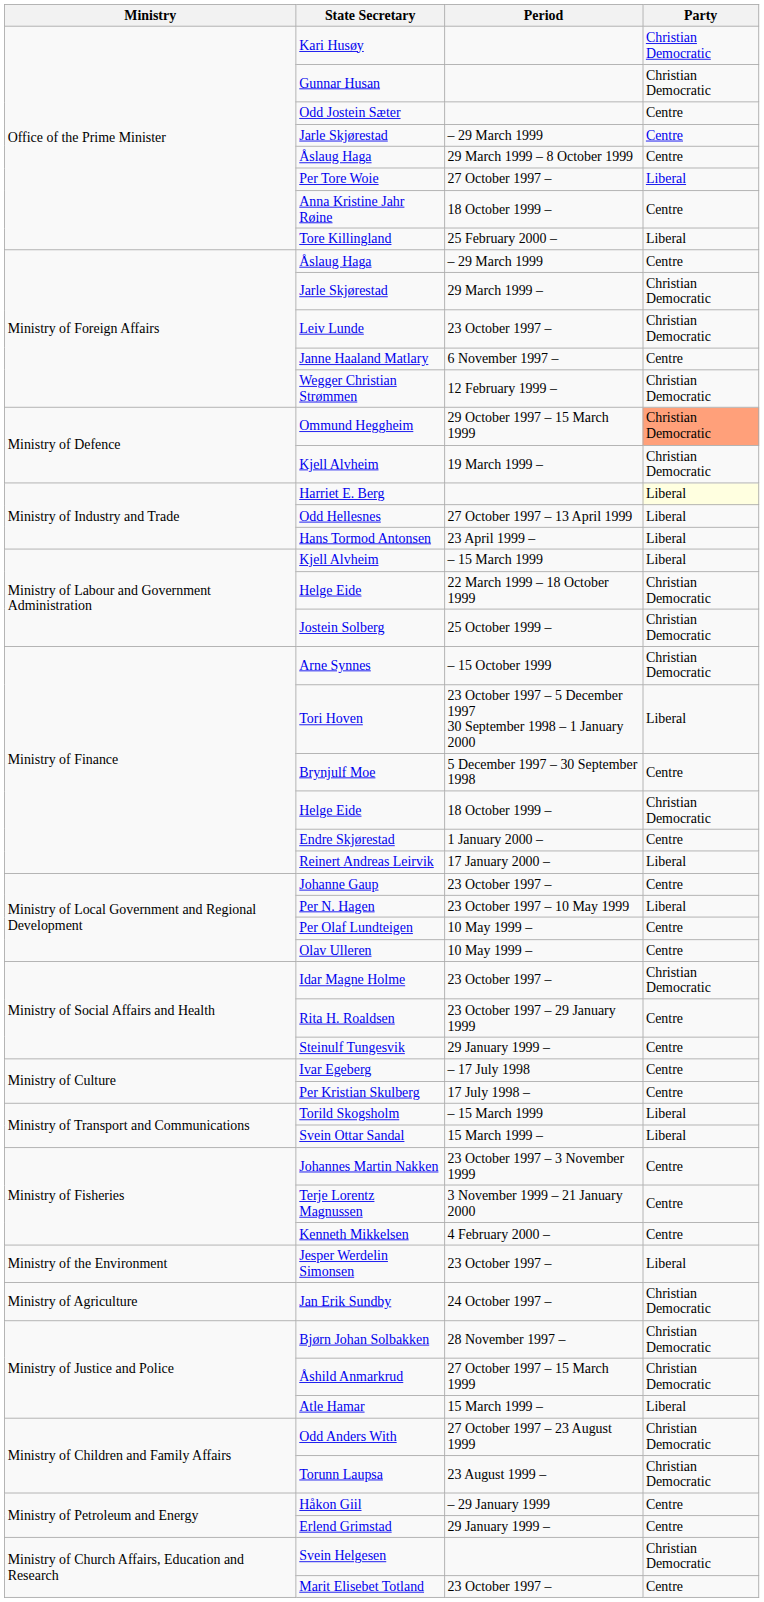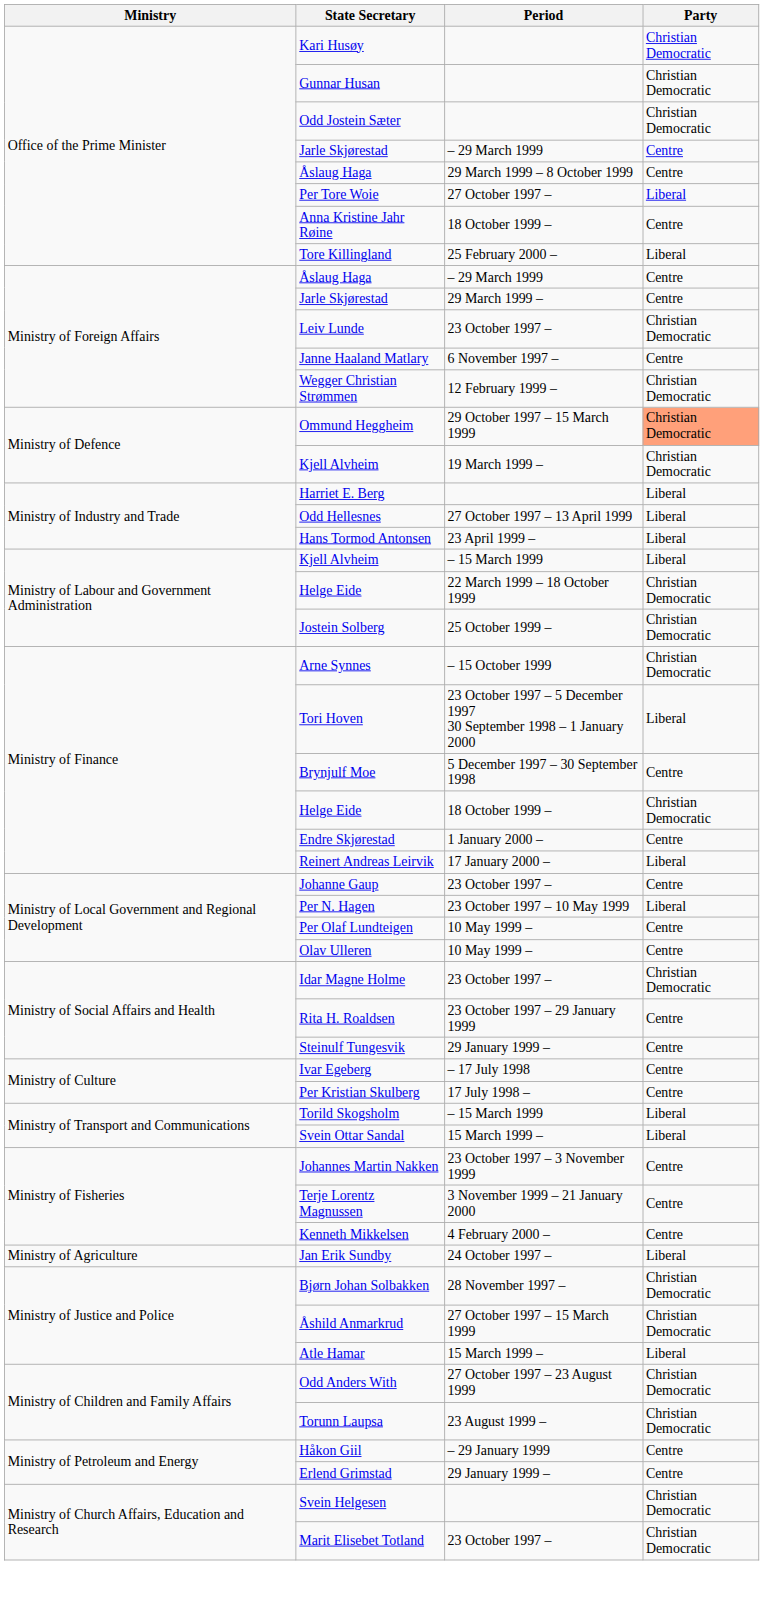Odd Jostein Sæter | Party: Centre -> Christian Democratic
Jarle Skjørestad / 29 March 1999 – | Party: Christian Democratic -> Centre
Harriet E. Berg | Party: lightyellow background -> no background
- row: Ministry of the Environment | Jesper Werdelin Simonsen | 23 October 1997 – | Liberal
Jan Erik Sundby | Party: Christian Democratic -> Liberal
Marit Elisebet Totland | Party: Centre -> Christian Democratic
